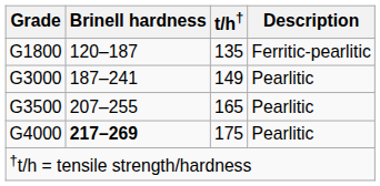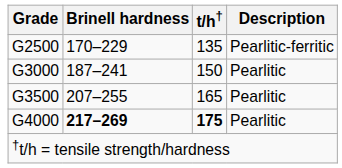- row: G1800 | 120–187 | 135 | Ferritic-pearlitic
+ row: G2500 | 170–229 | 135 | Pearlitic-ferritic
G3000 | t/h†: 149 -> 150
G4000 | t/h†: normal -> bold
